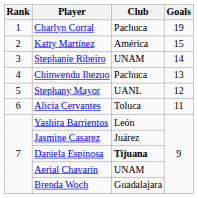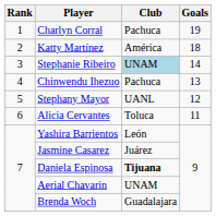Katty Martínez | Goals: 15 -> 18
Stephanie Ribeiro | Club: no background -> lightblue background
